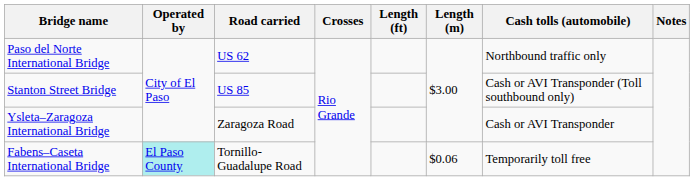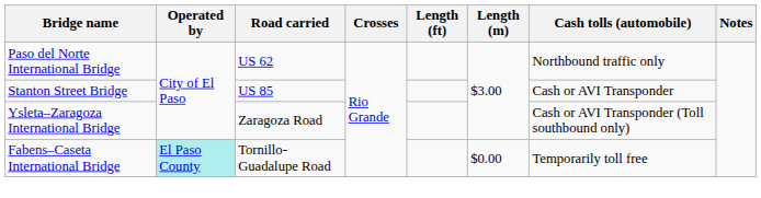Stanton Street Bridge | Cash tolls (automobile): Cash or AVI Transponder (Toll southbound only) -> Cash or AVI Transponder
Ysleta–Zaragoza International Bridge | Cash tolls (automobile): Cash or AVI Transponder -> Cash or AVI Transponder (Toll southbound only)
Fabens–Caseta International Bridge | Length (m): $0.06 -> $0.00
